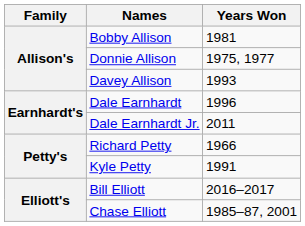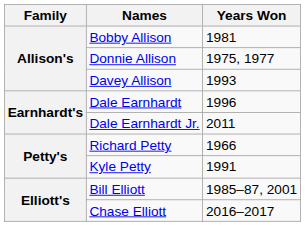Bill Elliott | Years Won: 2016–2017 -> 1985–87, 2001
Chase Elliott | Years Won: 1985–87, 2001 -> 2016–2017
